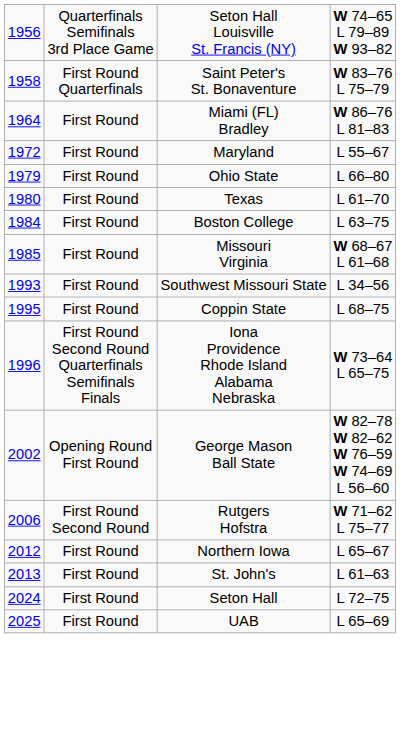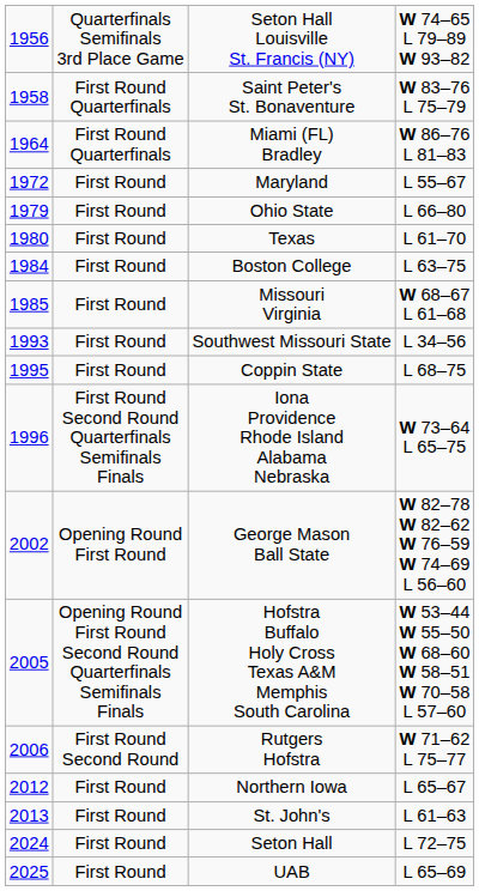Miami (FL) Bradley | column 2: First Round -> First Round Quarterfinals
+ row: 2005 | Opening Round First Round Second Round Quarterfinals Semifinals Finals | Hofstra Buffalo Holy Cross Texas A&M Memphis South Carolina | W 53–44 W 55–50 W 68–60 W 58–51 W 70–58 L 57–60
